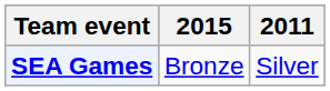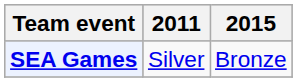columns swapped: 2011 <-> 2015
